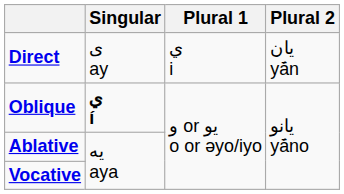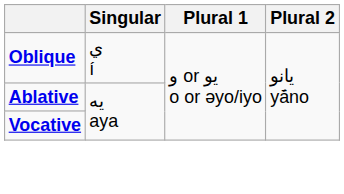- row: Direct | ی ay | ي i | يان yā́n
Oblique | Singular: bold -> normal
